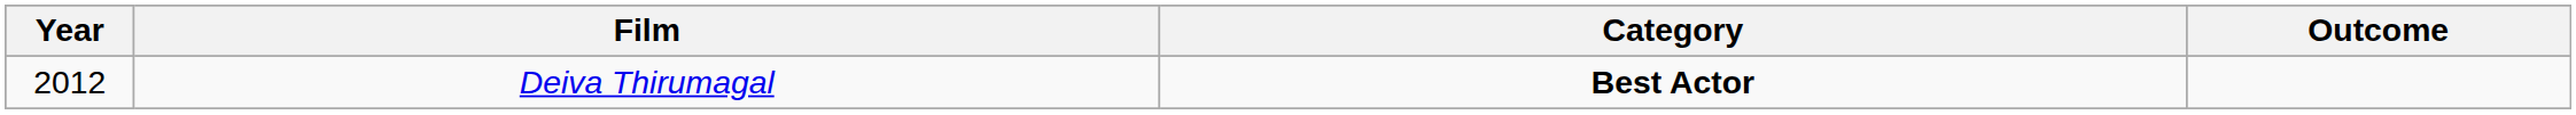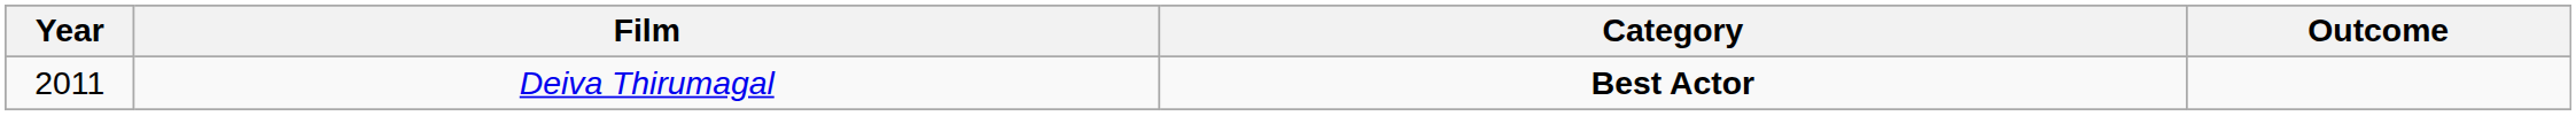Deiva Thirumagal | Year: 2012 -> 2011
